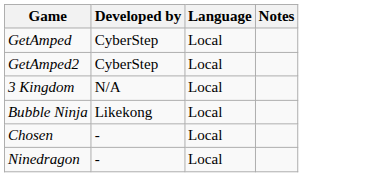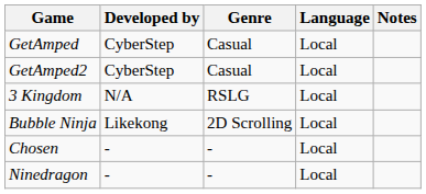+ column: Genre | Casual | Casual | RSLG | 2D Scrolling | - | -
